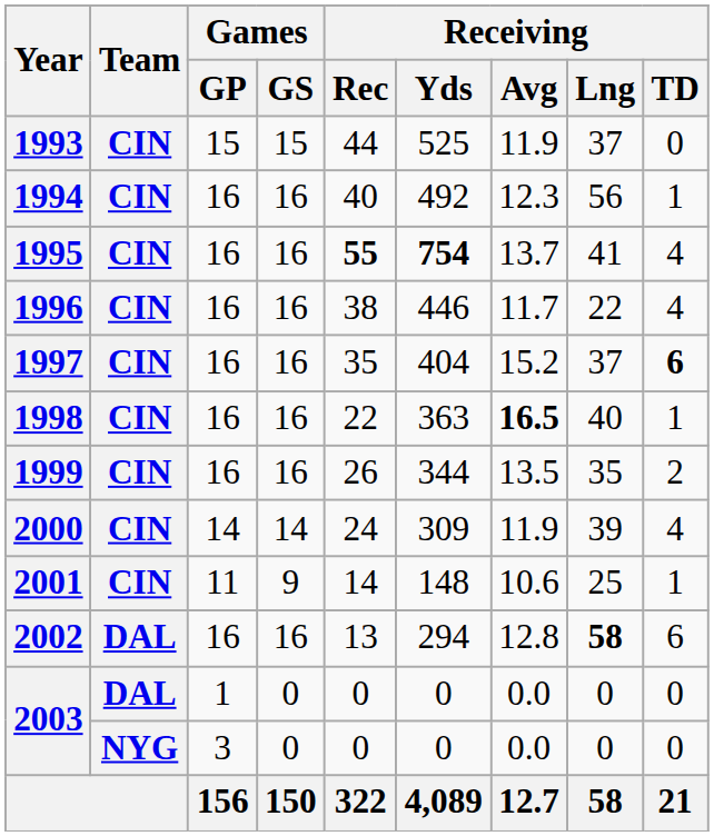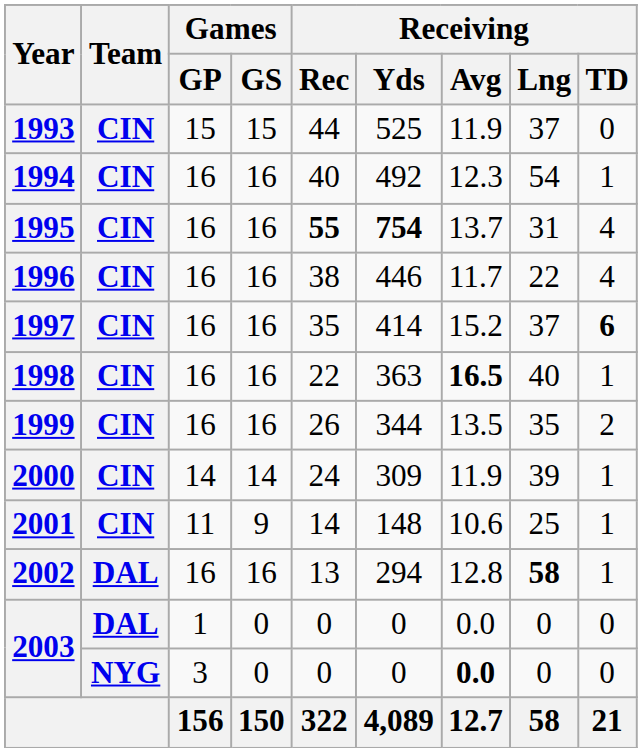1994 | Receiving / Lng: 56 -> 54
1995 | Receiving / Lng: 41 -> 31
1997 | Receiving / Yds: 404 -> 414
2000 | Receiving / TD: 4 -> 1
2002 | Receiving / TD: 6 -> 1
2003 / 3 | Receiving / Avg: normal -> bold
